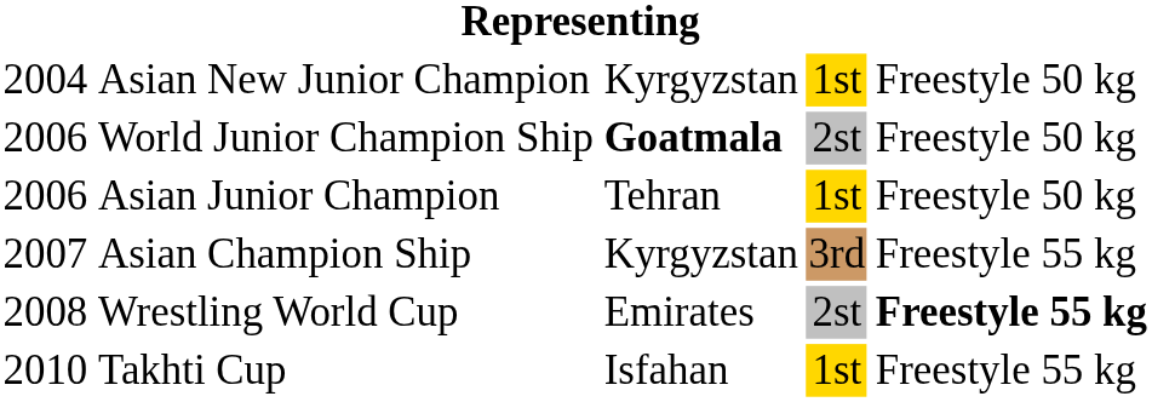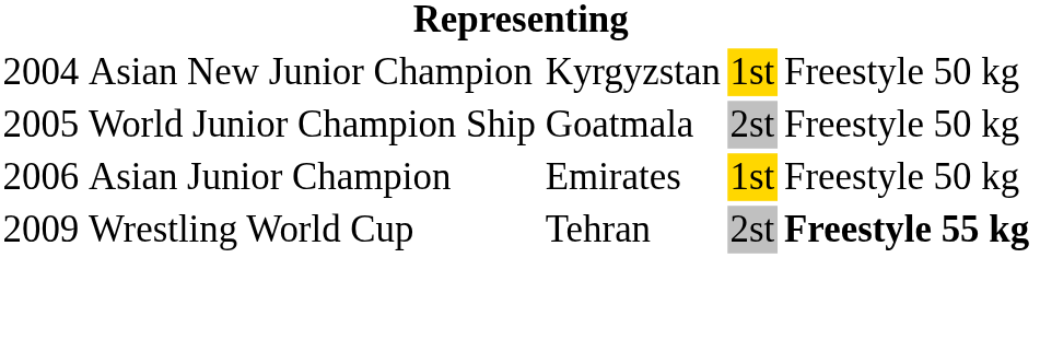World Junior Champion Ship | column 1: 2006 -> 2005
World Junior Champion Ship | column 3: bold -> normal
Asian Junior Champion | column 3: Tehran -> Emirates
- row: 2007 | Asian Champion Ship | Kyrgyzstan | 3rd | Freestyle 55 kg
Wrestling World Cup | column 1: 2008 -> 2009
Wrestling World Cup | column 3: Emirates -> Tehran
- row: 2010 | Takhti Cup | Isfahan | 1st | Freestyle 55 kg
